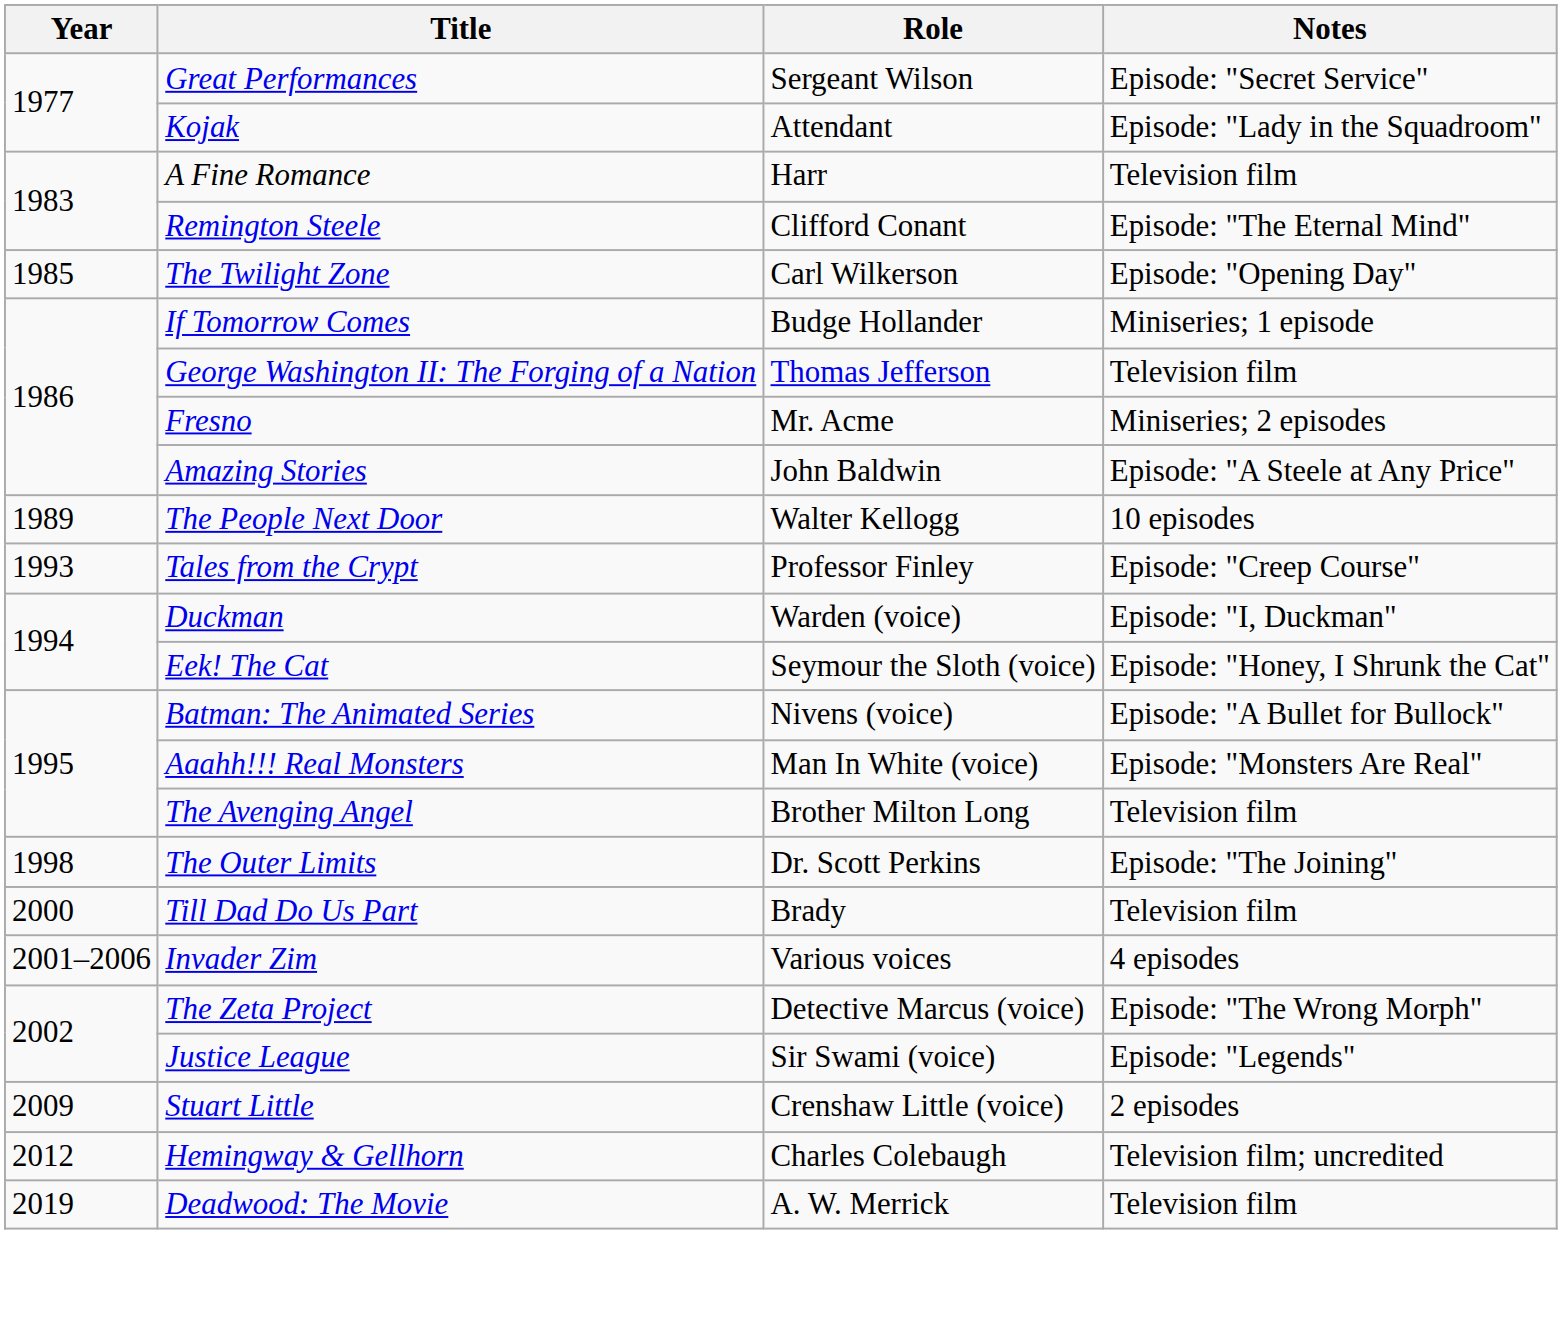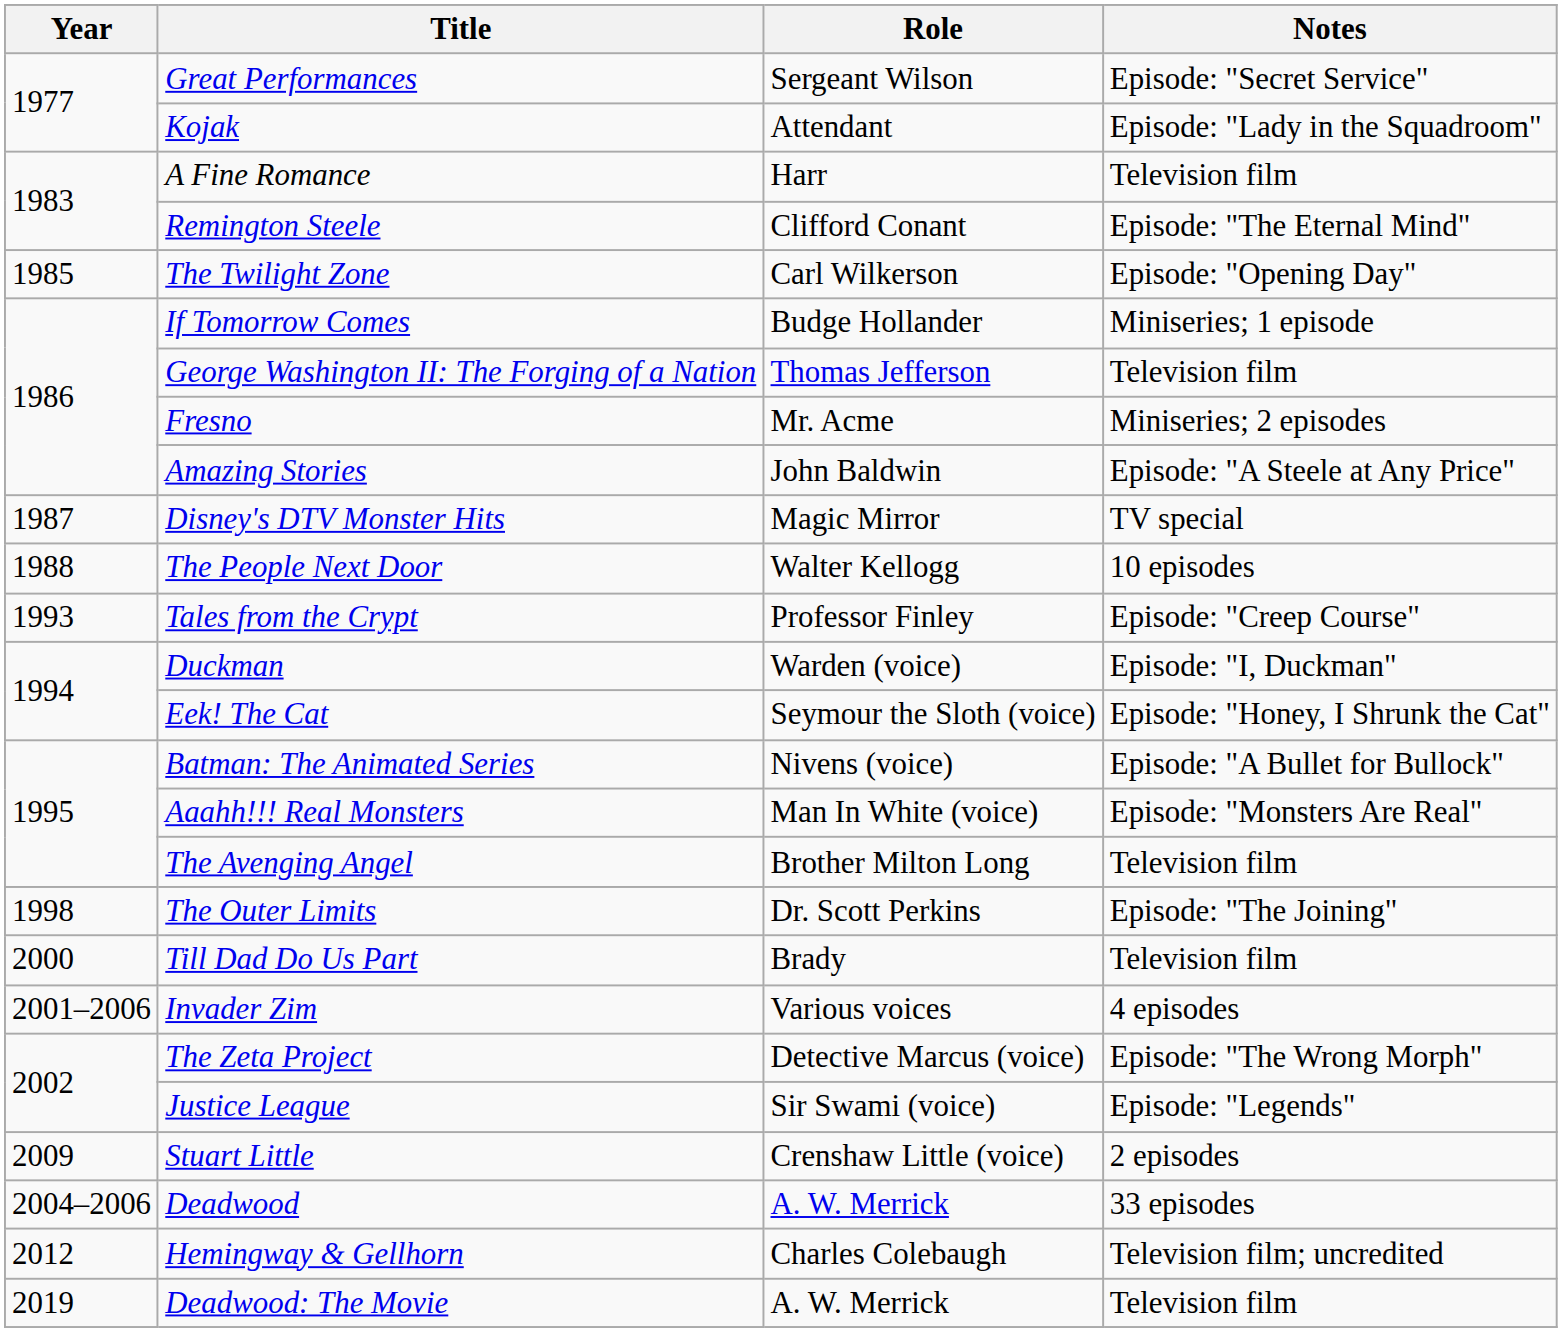+ row: 1987 | Disney's DTV Monster Hits | Magic Mirror | TV special
The People Next Door | Year: 1989 -> 1988
+ row: 2004–2006 | Deadwood | A. W. Merrick | 33 episodes
